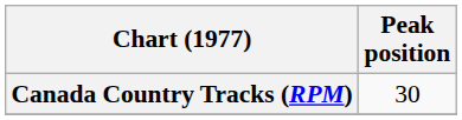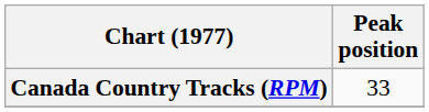Canada Country Tracks (RPM) | Peak position: 30 -> 33
